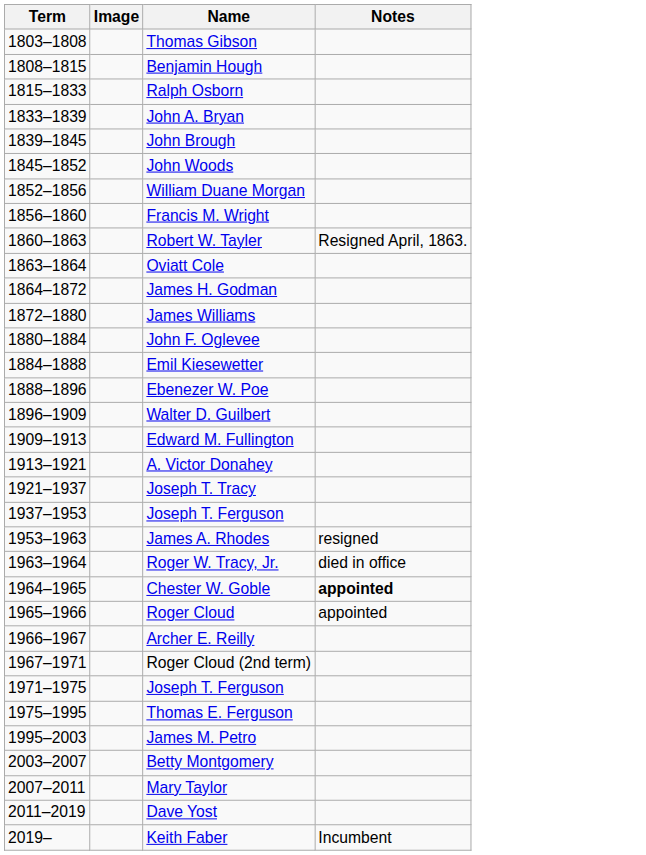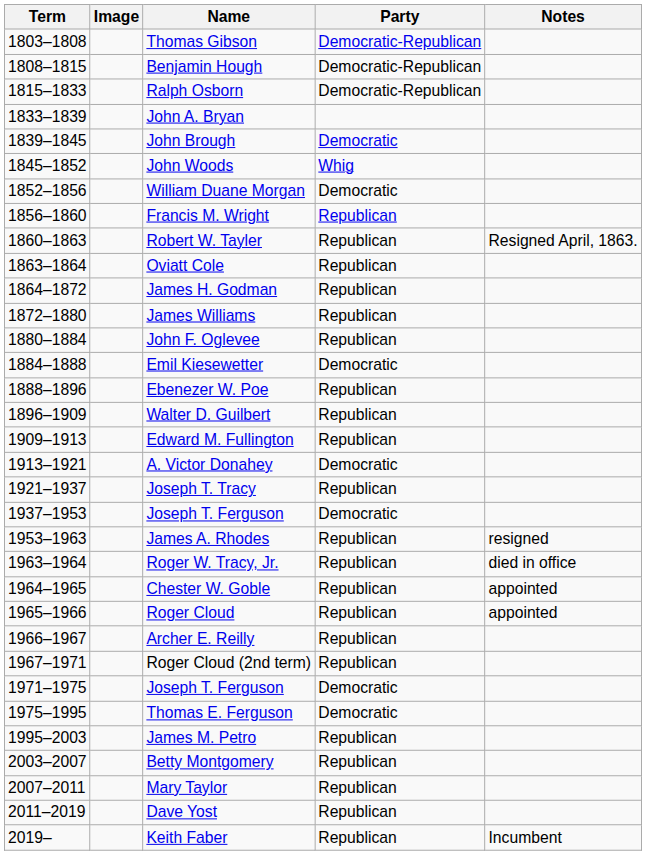+ column: Party | Democratic-Republican | Democratic-Republican | Democratic-Republican | Democratic | Whig | Democratic | Republican | Republican | Republican | Republican | Republican | Republican | Democratic | Republican | Republican | Republican | Democratic | Republican | Democratic | Republican | Republican | Republican | Republican | Republican | Republican | Democratic | Democratic | Republican | Republican | Republican | Republican | Republican
Chester W. Goble | Notes: bold -> normal
